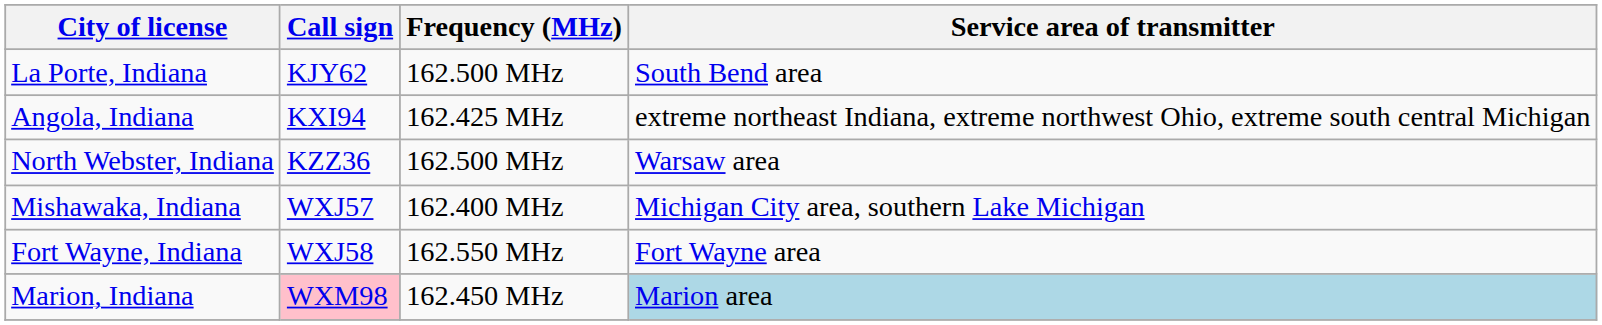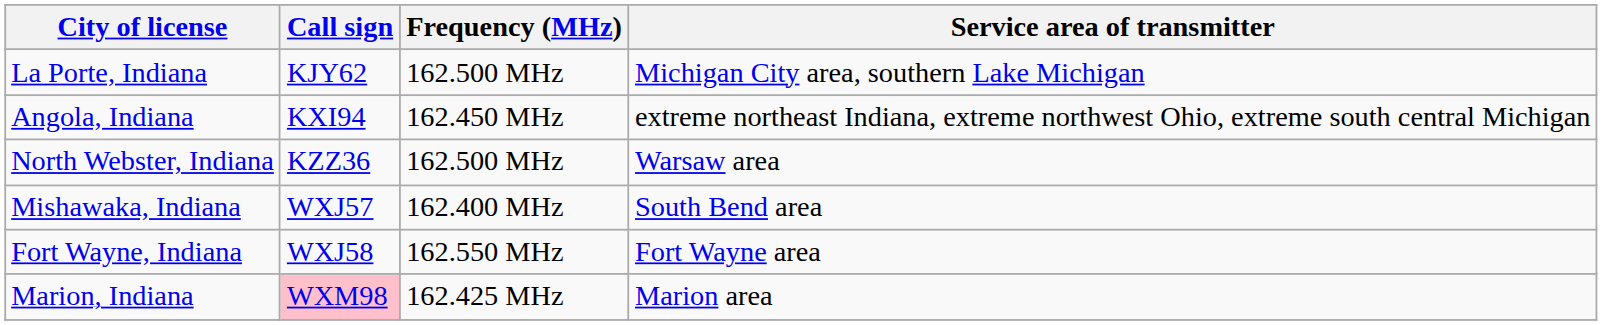La Porte, Indiana | Service area of transmitter: South Bend area -> Michigan City area, southern Lake Michigan
Angola, Indiana | Frequency (MHz): 162.425 MHz -> 162.450 MHz
Mishawaka, Indiana | Service area of transmitter: Michigan City area, southern Lake Michigan -> South Bend area
Marion, Indiana | Frequency (MHz): 162.450 MHz -> 162.425 MHz
Marion, Indiana | Service area of transmitter: lightblue background -> no background
